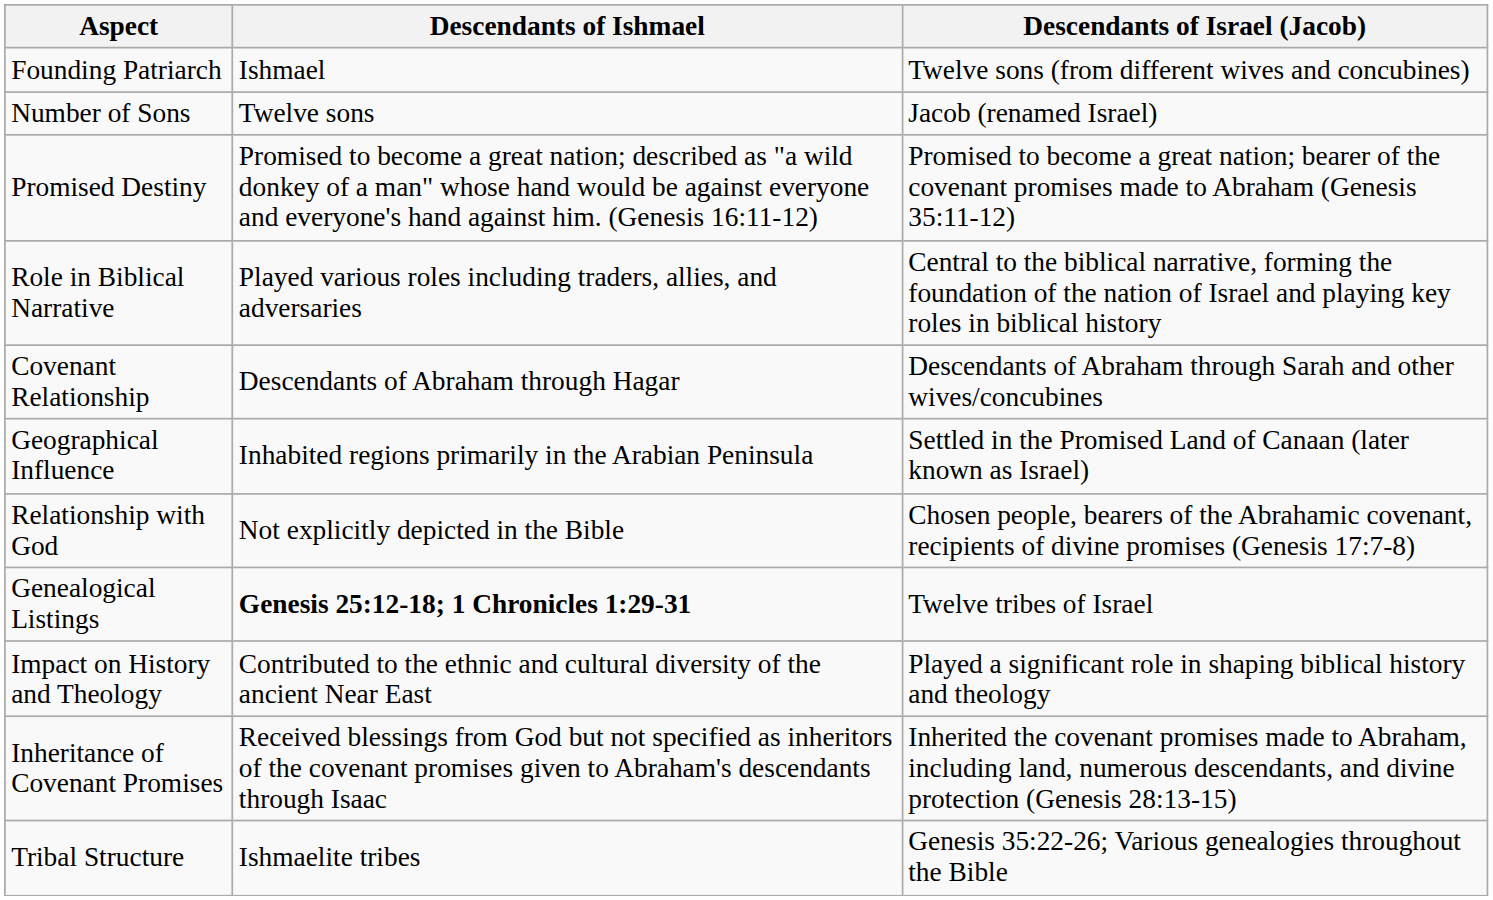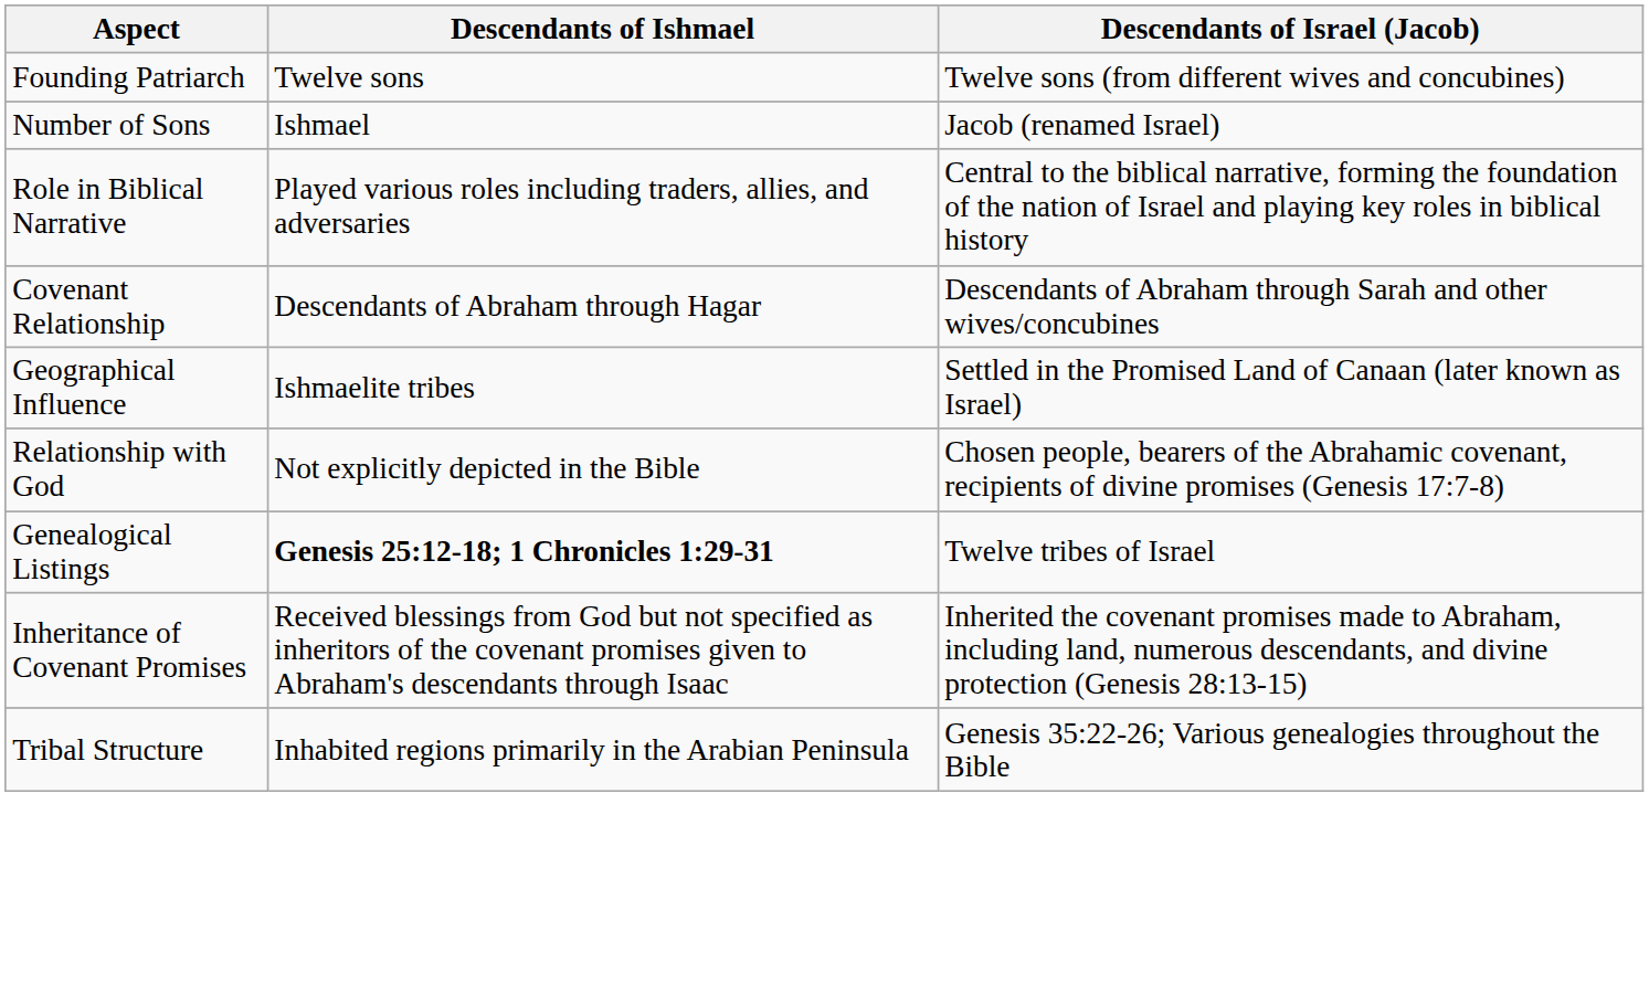Founding Patriarch | Descendants of Ishmael: Ishmael -> Twelve sons
Number of Sons | Descendants of Ishmael: Twelve sons -> Ishmael
- row: Promised Destiny | Promised to become a great nation; described as "a wild donkey of a man" whose hand would be against everyone and everyone's hand against him. (Genesis 16:11-12) | Promised to become a great nation; bearer of the covenant promises made to Abraham (Genesis 35:11-12)
Geographical Influence | Descendants of Ishmael: Inhabited regions primarily in the Arabian Peninsula -> Ishmaelite tribes
- row: Impact on History and Theology | Contributed to the ethnic and cultural diversity of the ancient Near East | Played a significant role in shaping biblical history and theology
Tribal Structure | Descendants of Ishmael: Ishmaelite tribes -> Inhabited regions primarily in the Arabian Peninsula
